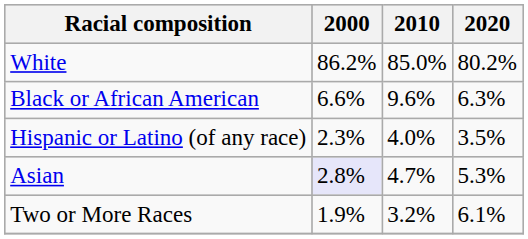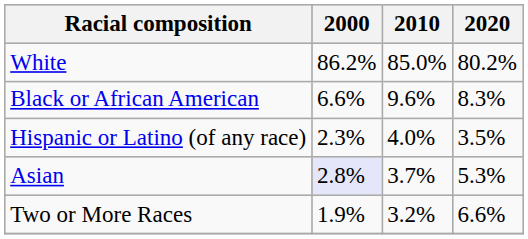Black or African American | 2020: 6.3% -> 8.3%
Asian | 2010: 4.7% -> 3.7%
Two or More Races | 2020: 6.1% -> 6.6%
